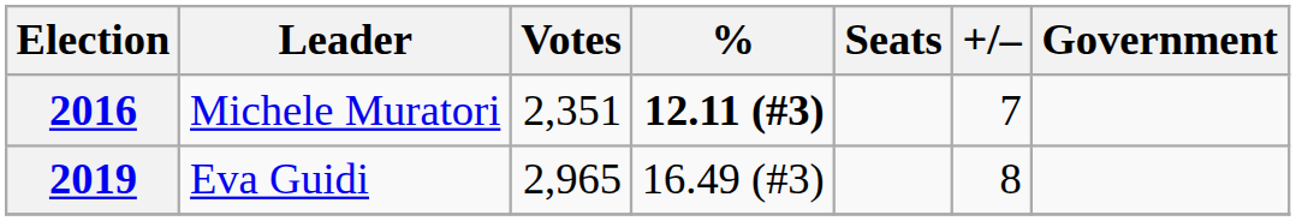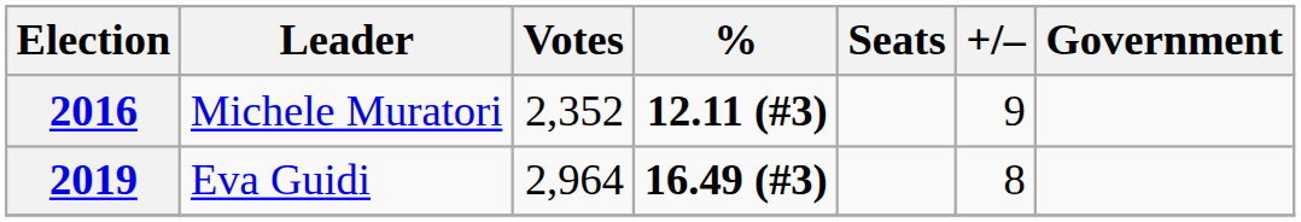2016 | Votes: 2,351 -> 2,352
2016 | +/–: 7 -> 9
2019 | Votes: 2,965 -> 2,964
2019 | %: normal -> bold
